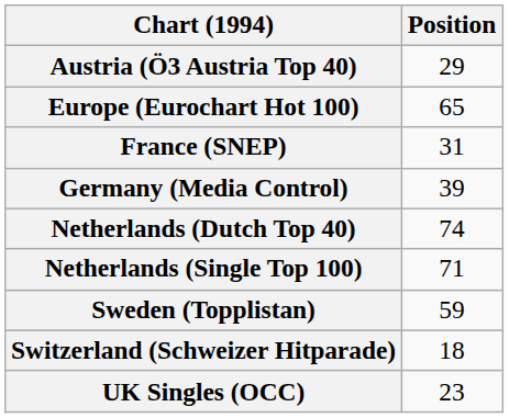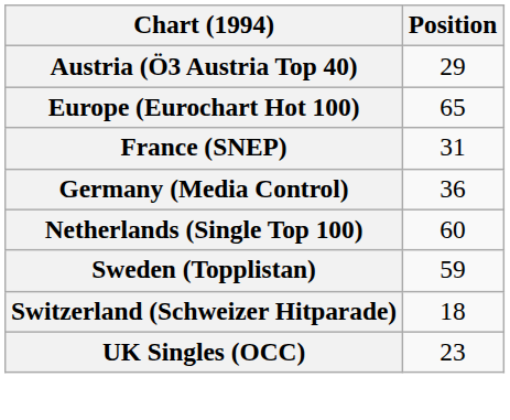Germany (Media Control) | Position: 39 -> 36
- row: Netherlands (Dutch Top 40) | 74
Netherlands (Single Top 100) | Position: 71 -> 60
